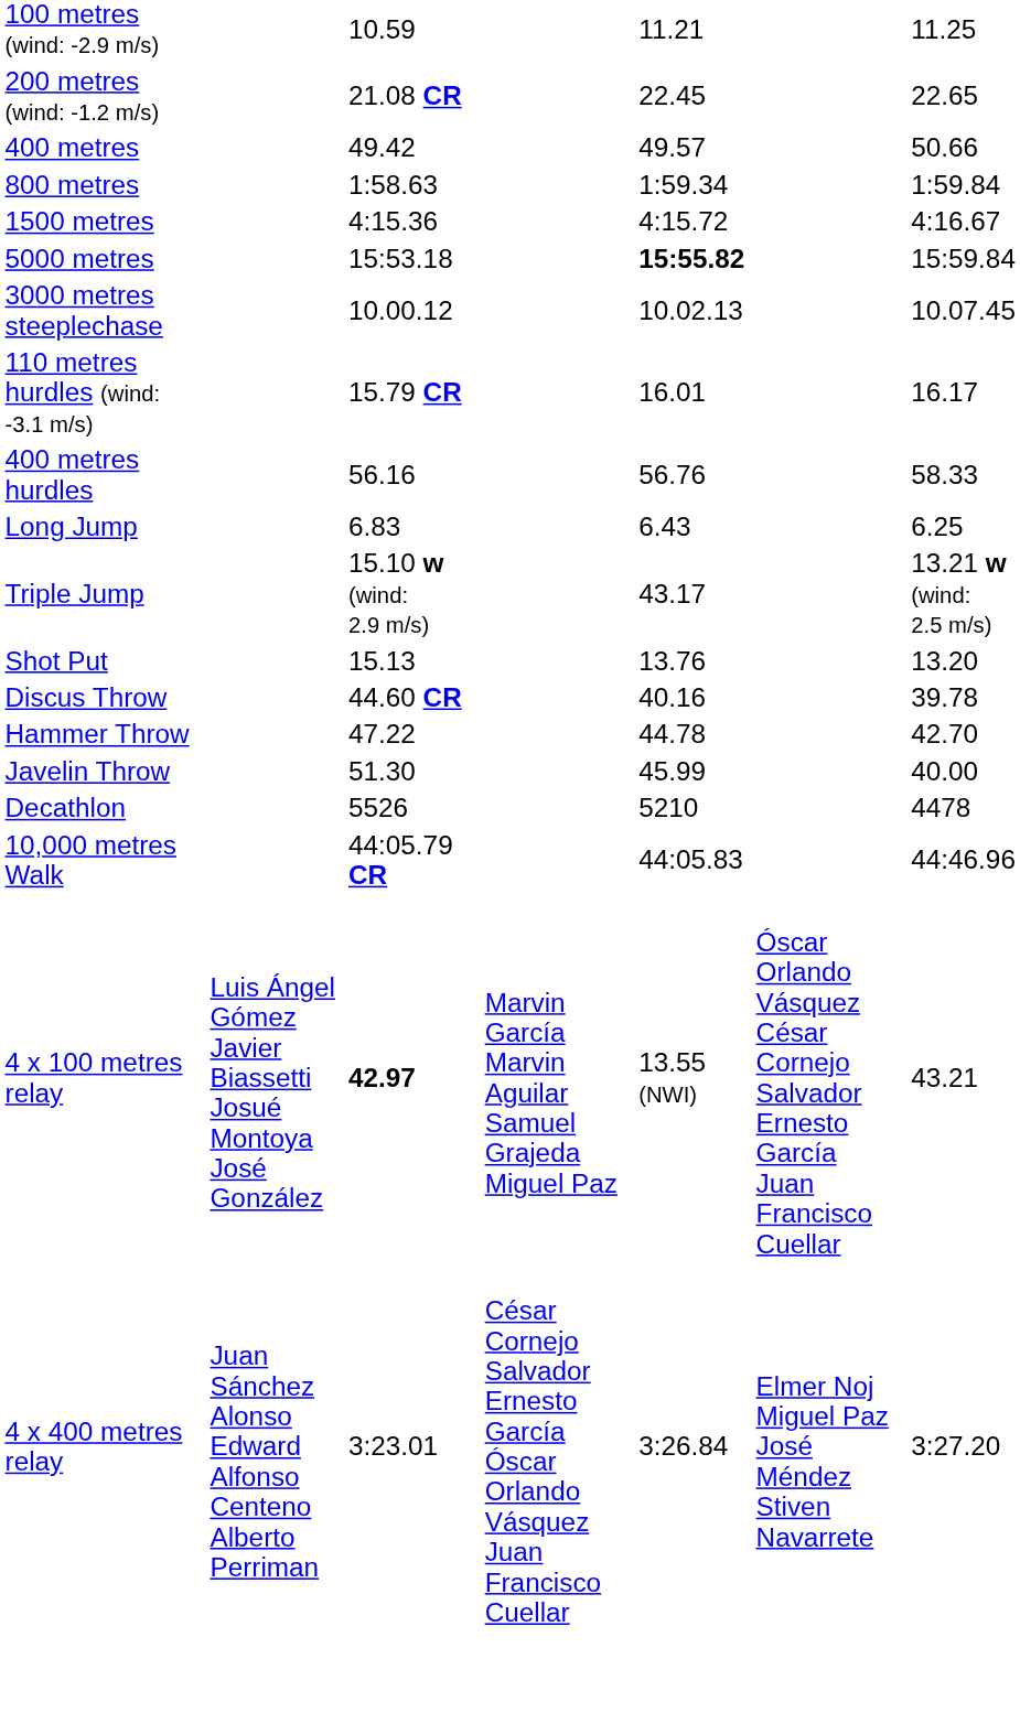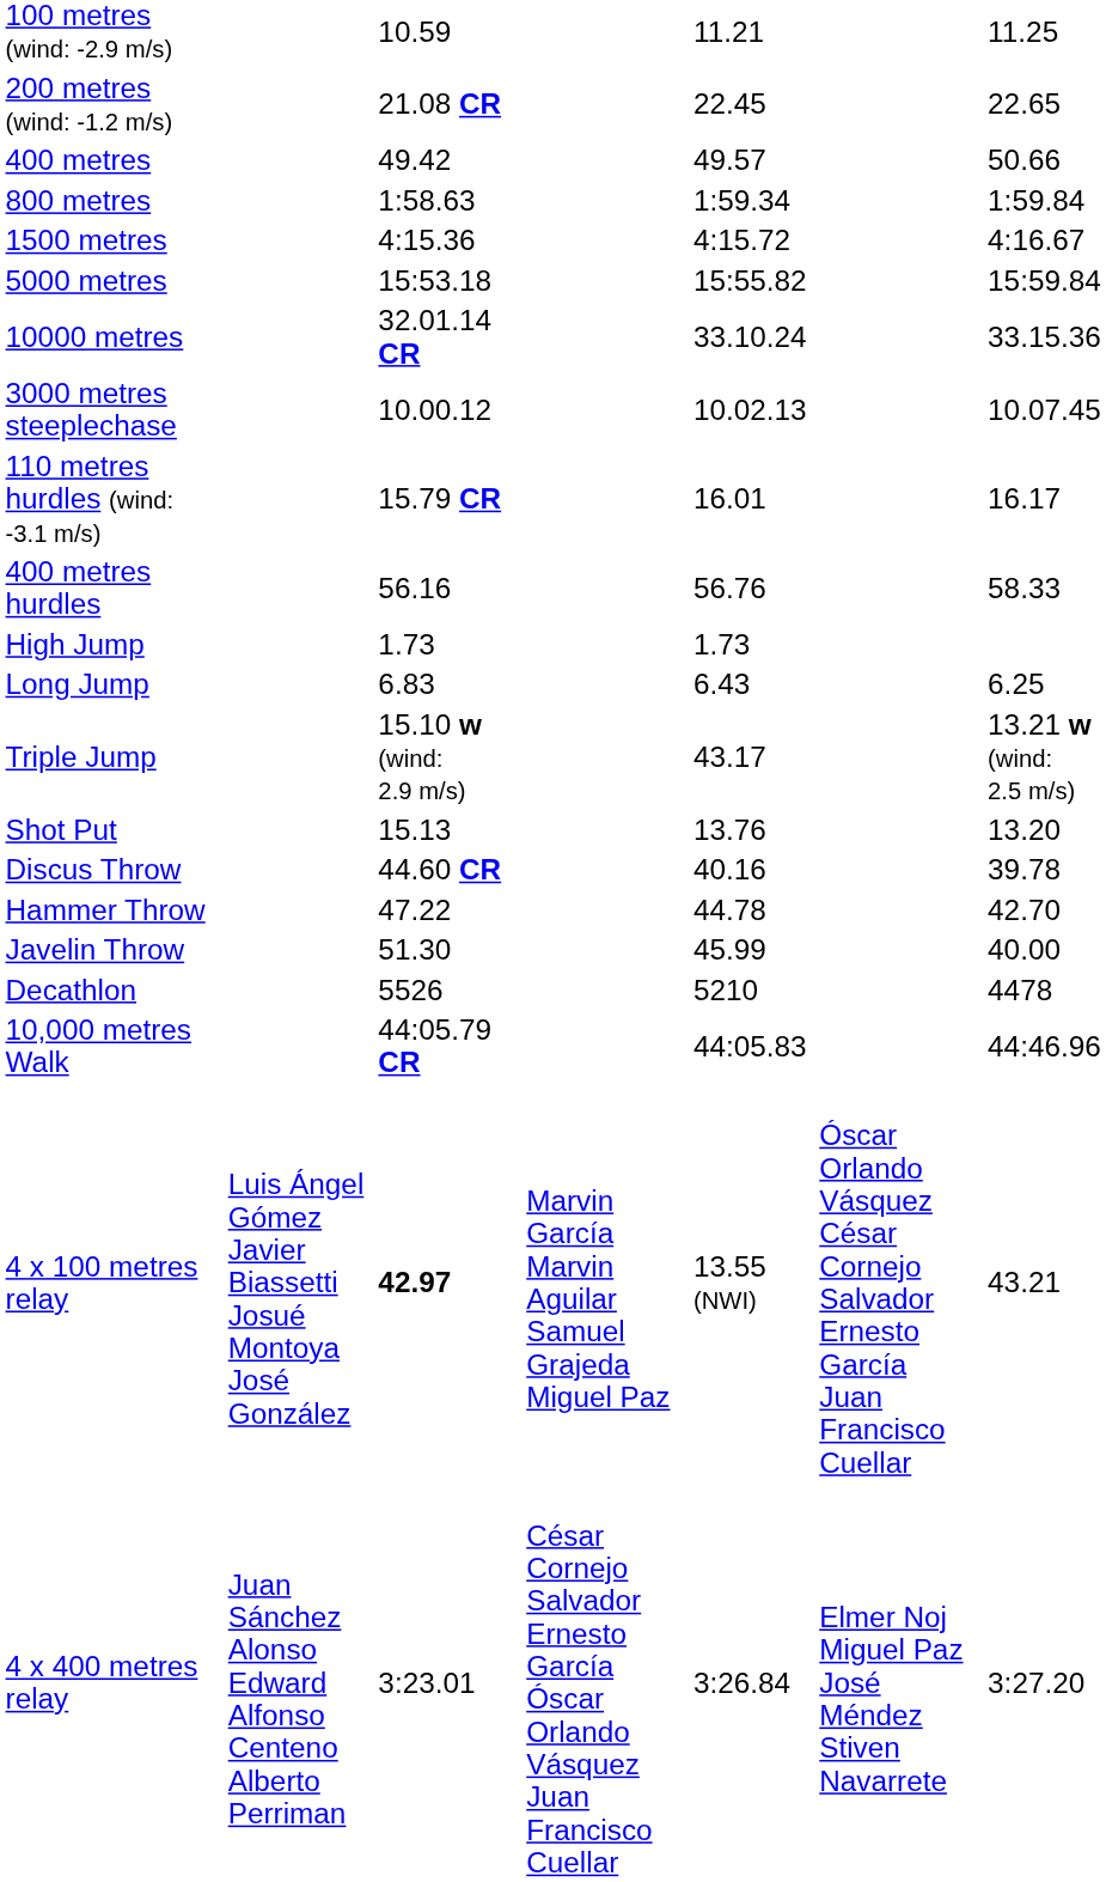5000 metres | column 5: bold -> normal
+ row: 10000 metres | 32.01.14 CR | 33.10.24 | 33.15.36
+ row: High Jump | 1.73 | 1.73
